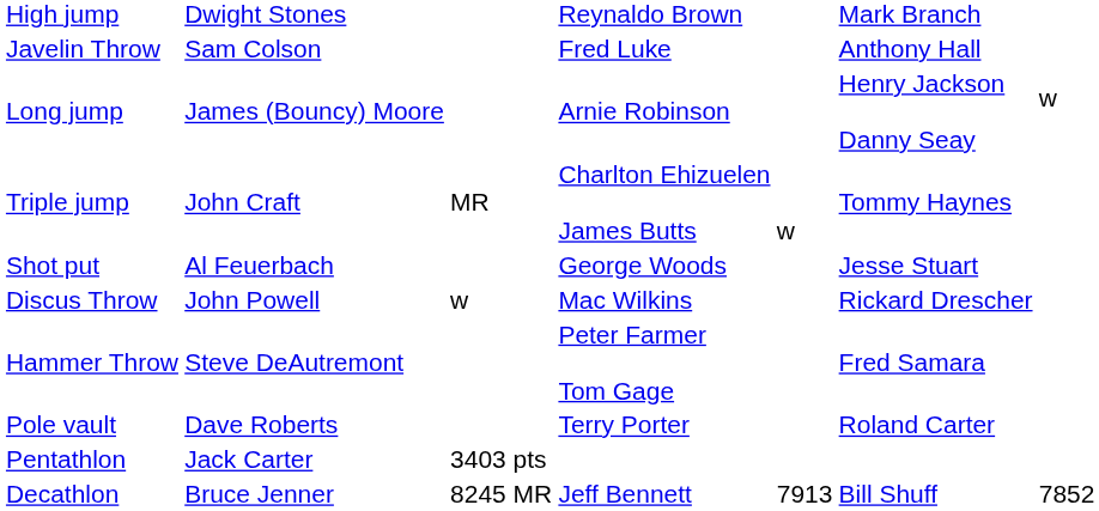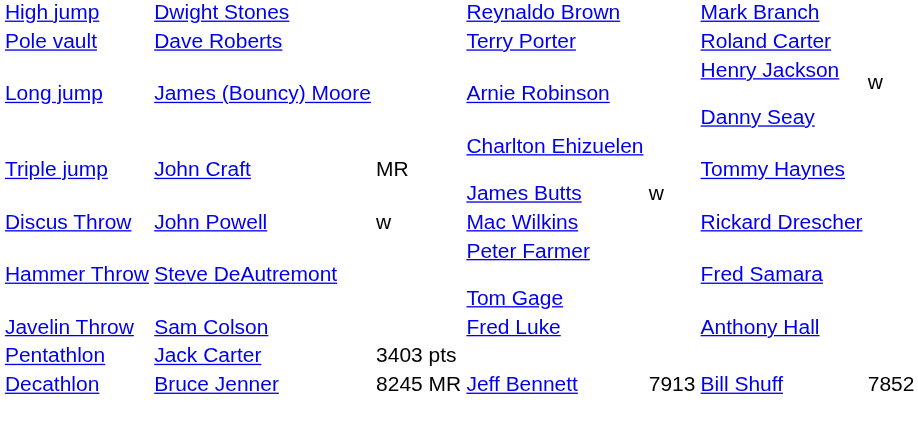rows swapped: Pole vault <-> Javelin Throw
- row: Shot put | Al Feuerbach | George Woods | Jesse Stuart
